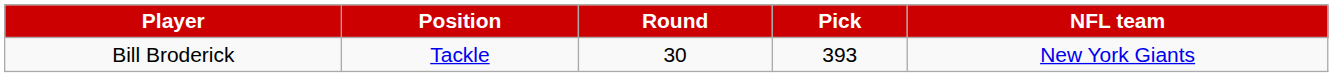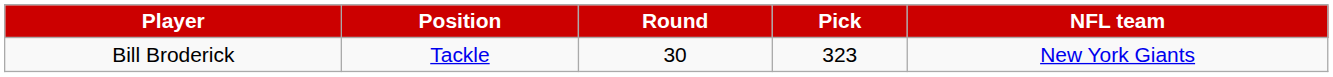Bill Broderick | Pick: 393 -> 323
